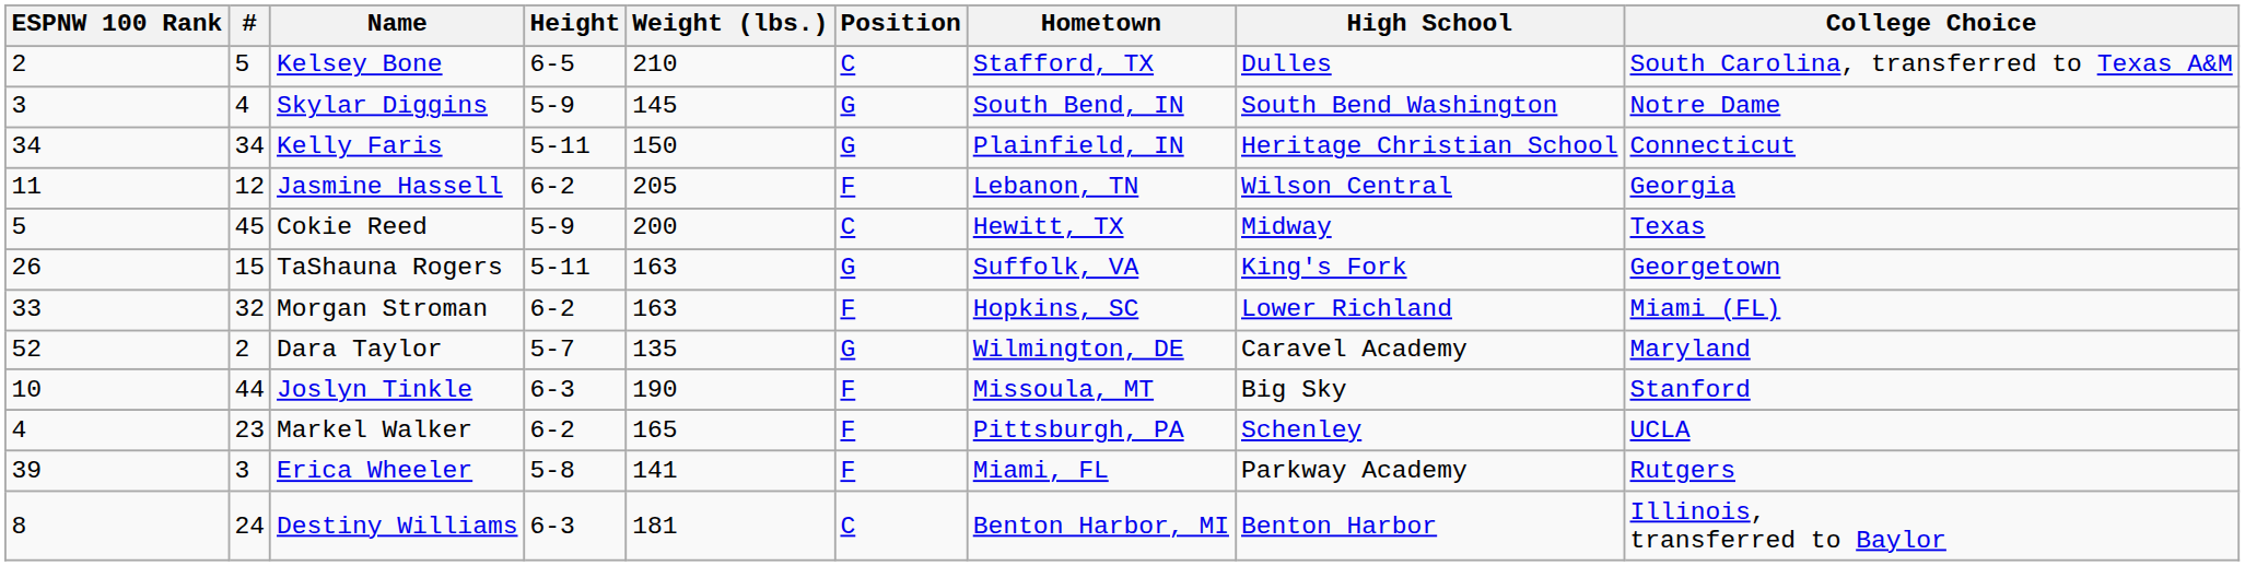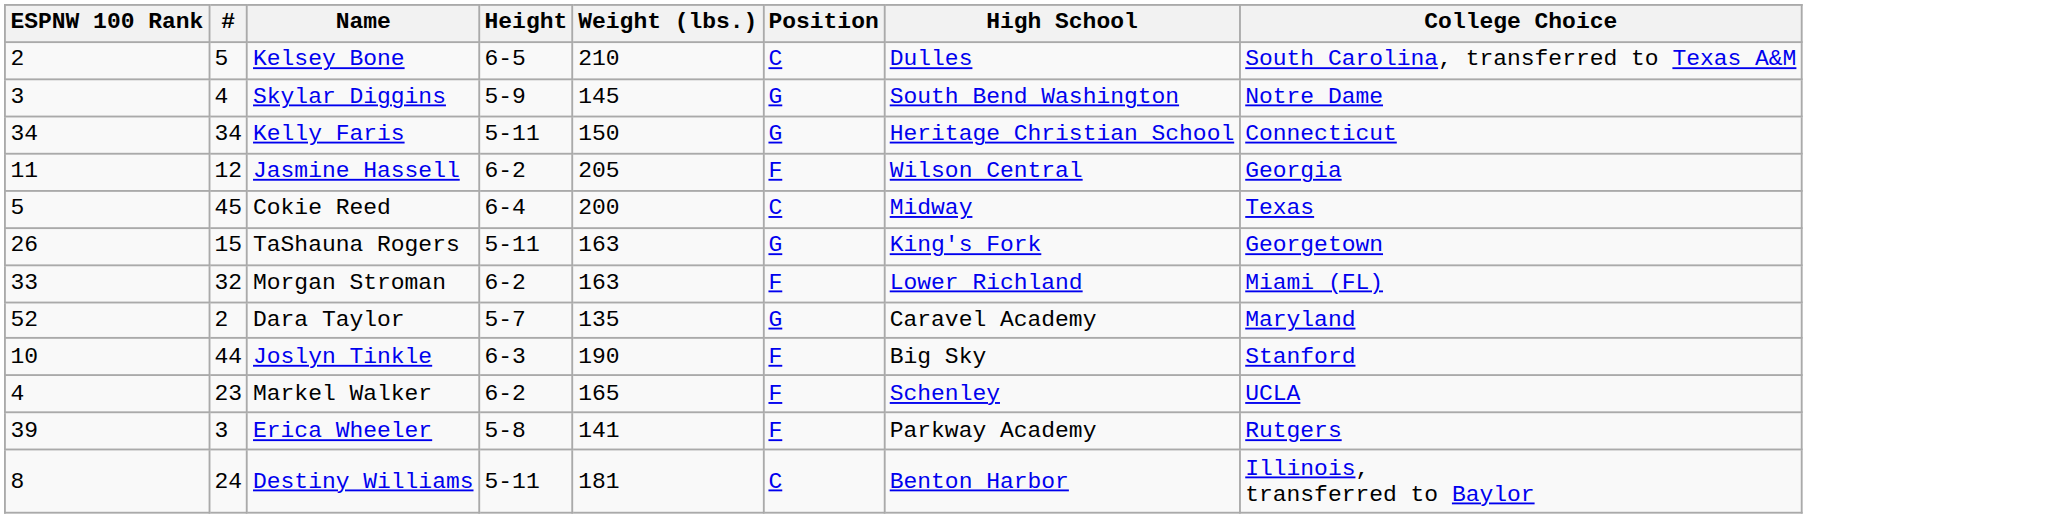- column: Hometown | Stafford, TX | South Bend, IN | Plainfield, IN | Lebanon, TN | Hewitt, TX | Suffolk, VA | Hopkins, SC | Wilmington, DE | Missoula, MT | Pittsburgh, PA | Miami, FL | Benton Harbor, MI
Cokie Reed | Height: 5-9 -> 6-4
Destiny Williams | Height: 6-3 -> 5-11
